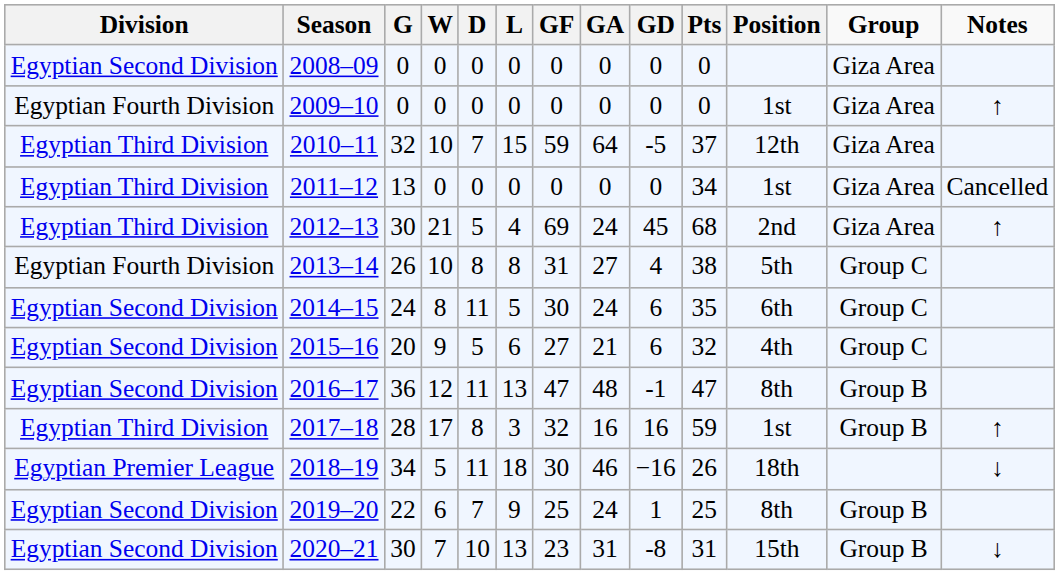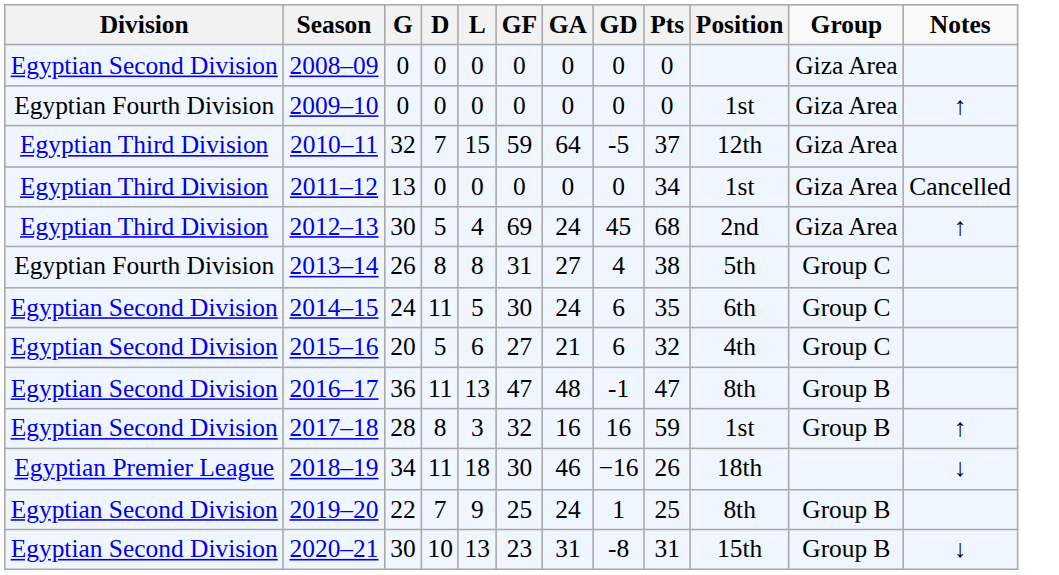- column: W | 0 | 0 | 10 | 0 | 21 | 10 | 8 | 9 | 12 | 17 | 5 | 6 | 7
2017–18 | Division: Egyptian Third Division -> Egyptian Second Division
